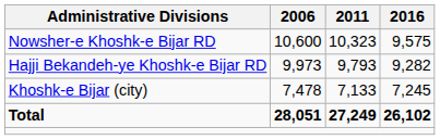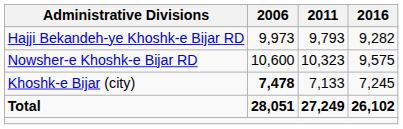rows swapped: Hajji Bekandeh-ye Khoshk-e Bijar RD <-> Nowsher-e Khoshk-e Bijar RD
Khoshk-e Bijar (city) | 2006: normal -> bold
